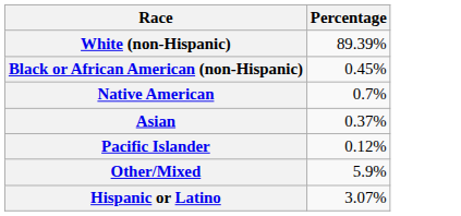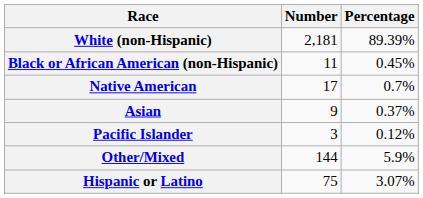+ column: Number | 2,181 | 11 | 17 | 9 | 3 | 144 | 75
